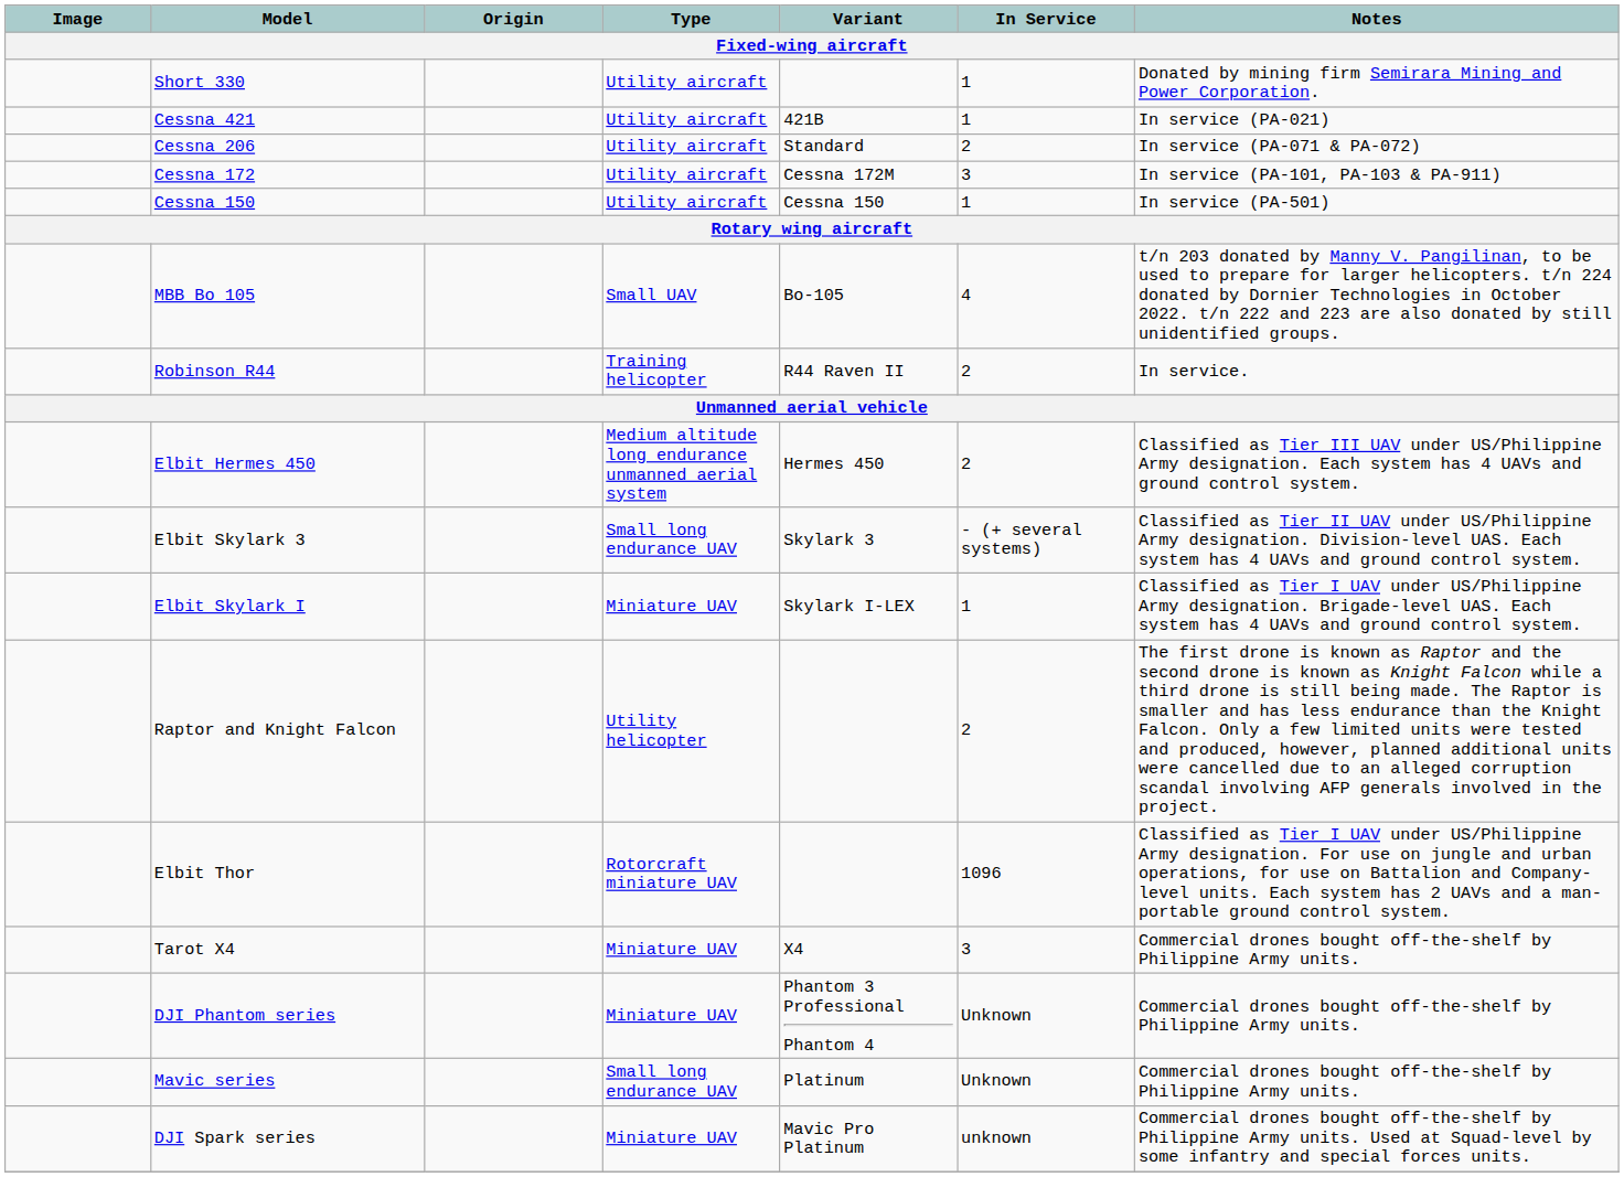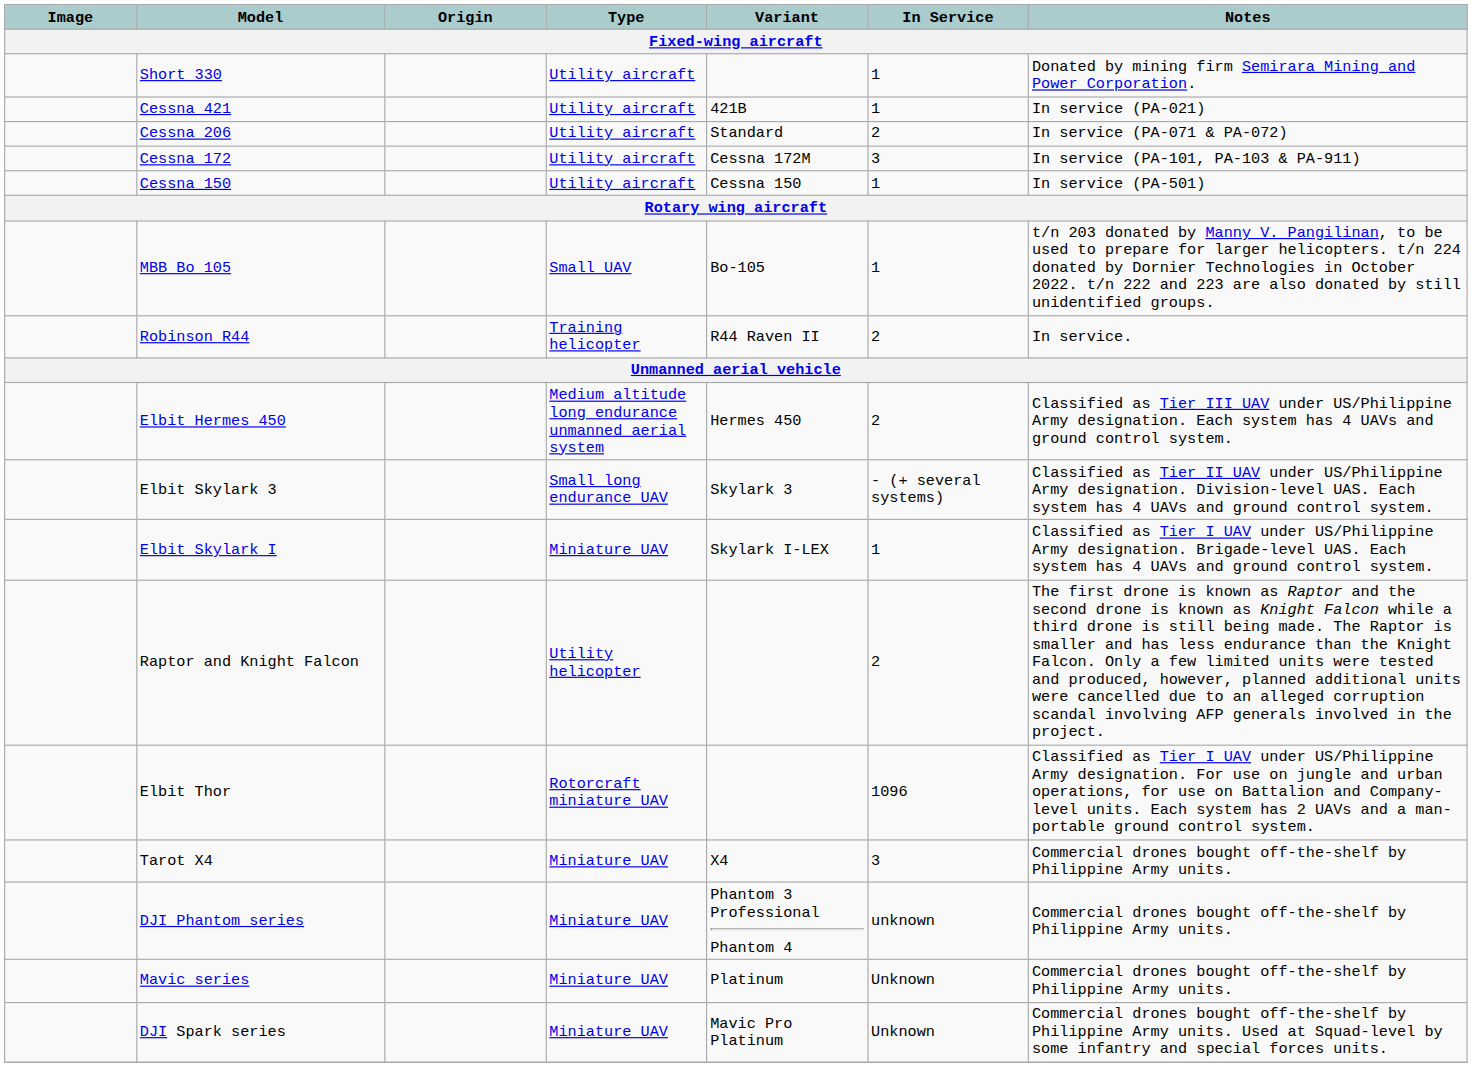MBB Bo 105 | In Service: 4 -> 1
DJI Phantom series | In Service: Unknown -> unknown
Mavic series | Type: Small long endurance UAV -> Miniature UAV
DJI Spark series | In Service: unknown -> Unknown
